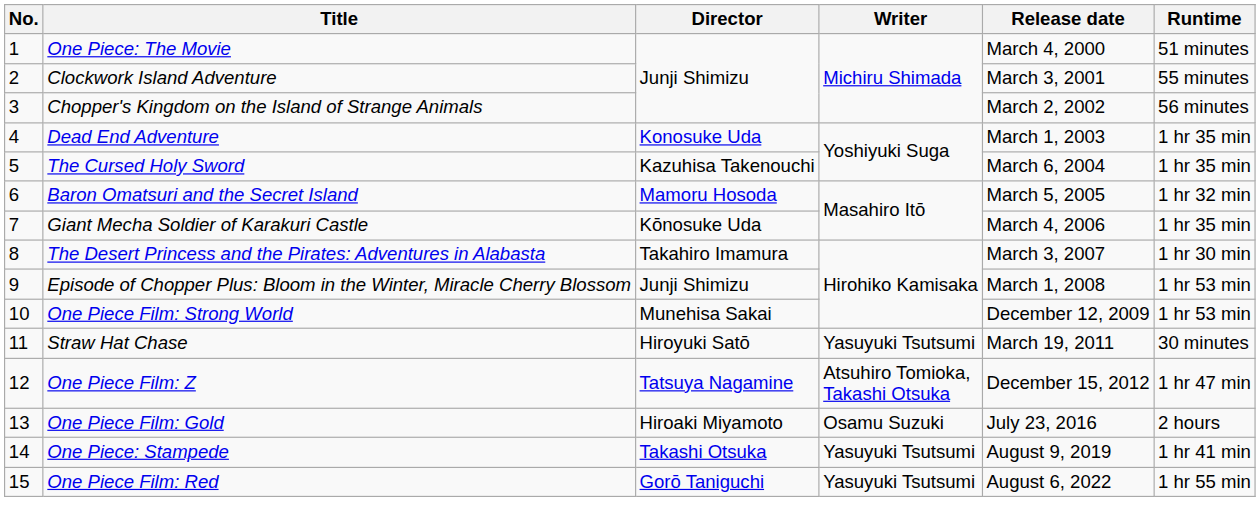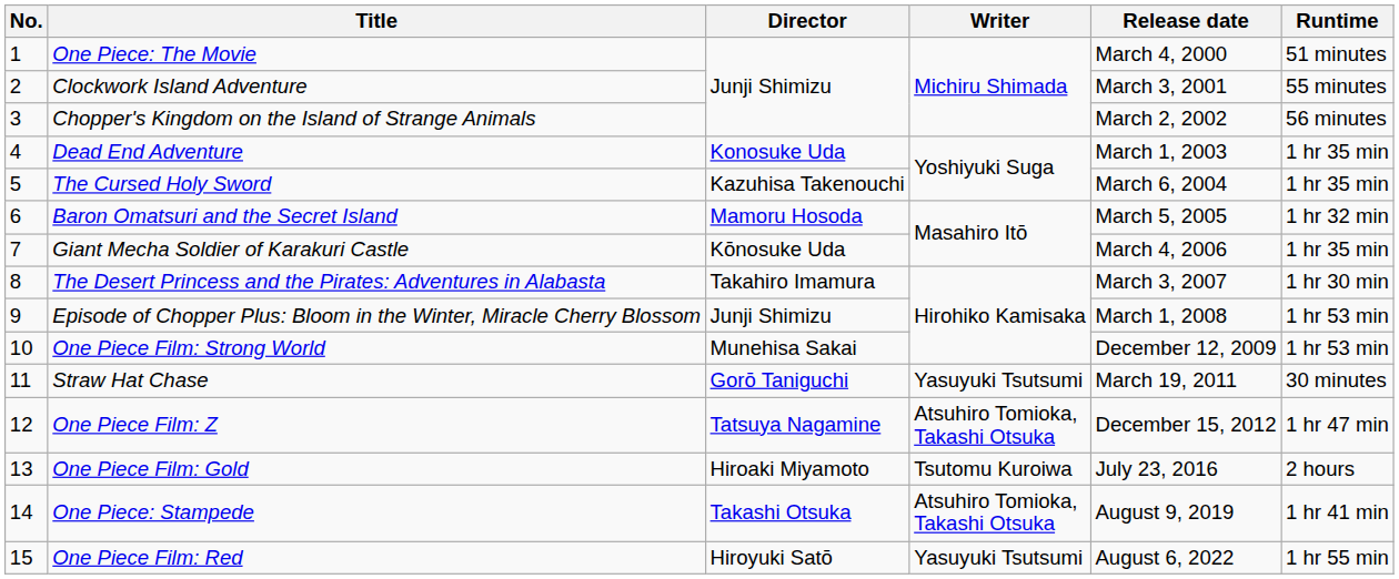Straw Hat Chase | Director: Hiroyuki Satō -> Gorō Taniguchi
One Piece Film: Gold | Writer: Osamu Suzuki -> Tsutomu Kuroiwa
One Piece: Stampede | Writer: Yasuyuki Tsutsumi -> Atsuhiro Tomioka, Takashi Otsuka
One Piece Film: Red | Director: Gorō Taniguchi -> Hiroyuki Satō
